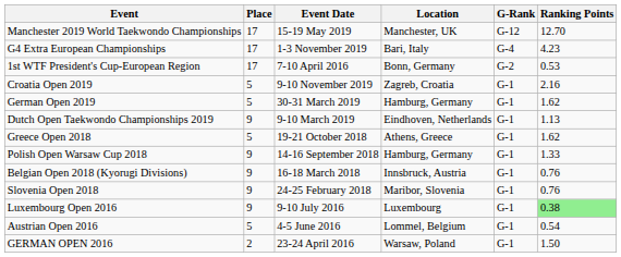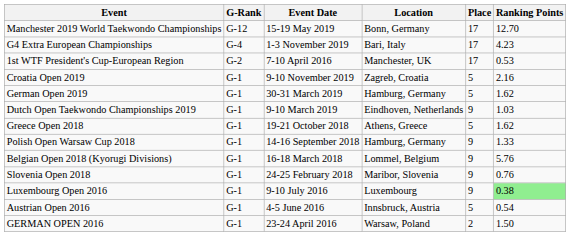columns swapped: G-Rank <-> Place
Manchester 2019 World Taekwondo Championships | Location: Manchester, UK -> Bonn, Germany
1st WTF President's Cup-European Region | Location: Bonn, Germany -> Manchester, UK
Dutch Open Taekwondo Championships 2019 | Ranking Points: 1.13 -> 1.03
Belgian Open 2018 (Kyorugi Divisions) | Location: Innsbruck, Austria -> Lommel, Belgium
Belgian Open 2018 (Kyorugi Divisions) | Ranking Points: 0.76 -> 5.76
Austrian Open 2016 | Location: Lommel, Belgium -> Innsbruck, Austria
